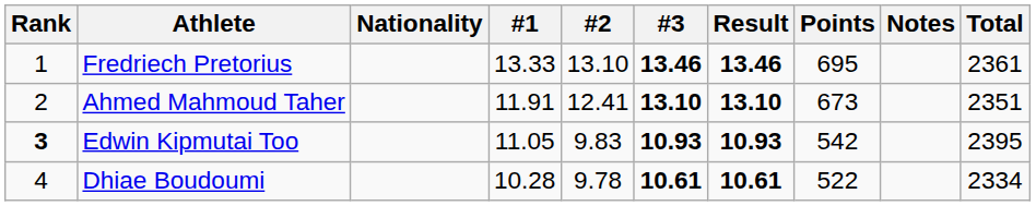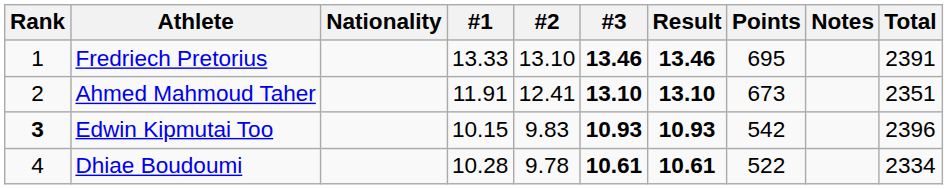Fredriech Pretorius | Total: 2361 -> 2391
Edwin Kipmutai Too | #1: 11.05 -> 10.15
Edwin Kipmutai Too | Total: 2395 -> 2396
